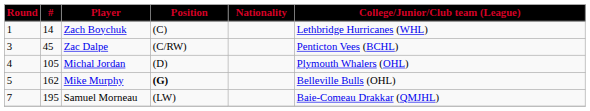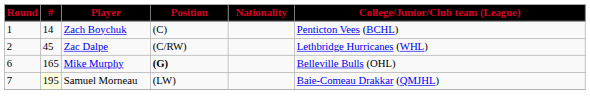Zach Boychuk | College/Junior/Club team (League): Lethbridge Hurricanes (WHL) -> Penticton Vees (BCHL)
Zac Dalpe | Round: 3 -> 2
Zac Dalpe | College/Junior/Club team (League): Penticton Vees (BCHL) -> Lethbridge Hurricanes (WHL)
- row: 4 | 105 | Michal Jordan | (D) | Plymouth Whalers (OHL)
Mike Murphy | Round: 5 -> 6
Mike Murphy | #: 162 -> 165
Samuel Morneau | #: no background -> lightyellow background
